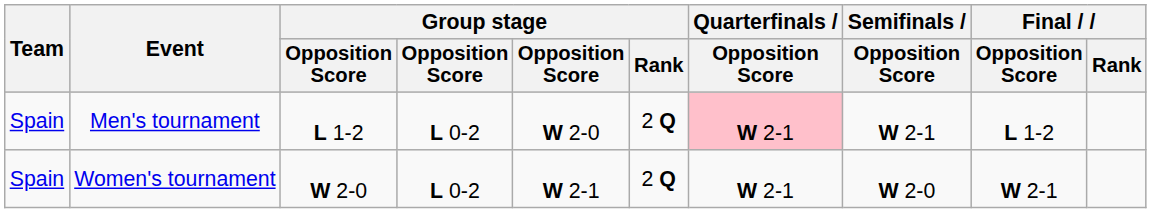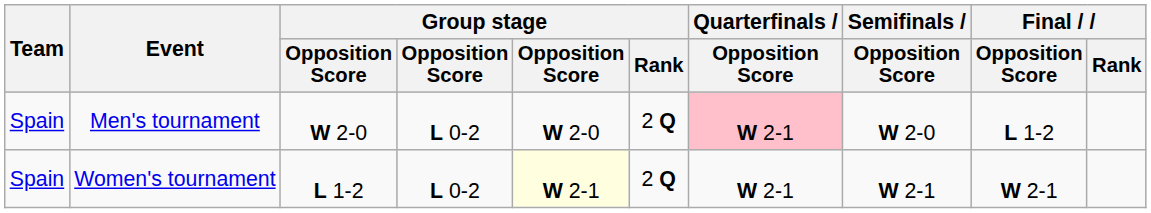Men's tournament | column 3: L 1-2 -> W 2-0
Men's tournament | Semifinals / Opposition Score: W 2-1 -> W 2-0
Women's tournament | column 3: W 2-0 -> L 1-2
Women's tournament | column 5: no background -> lightyellow background
Women's tournament | Semifinals / Opposition Score: W 2-0 -> W 2-1
